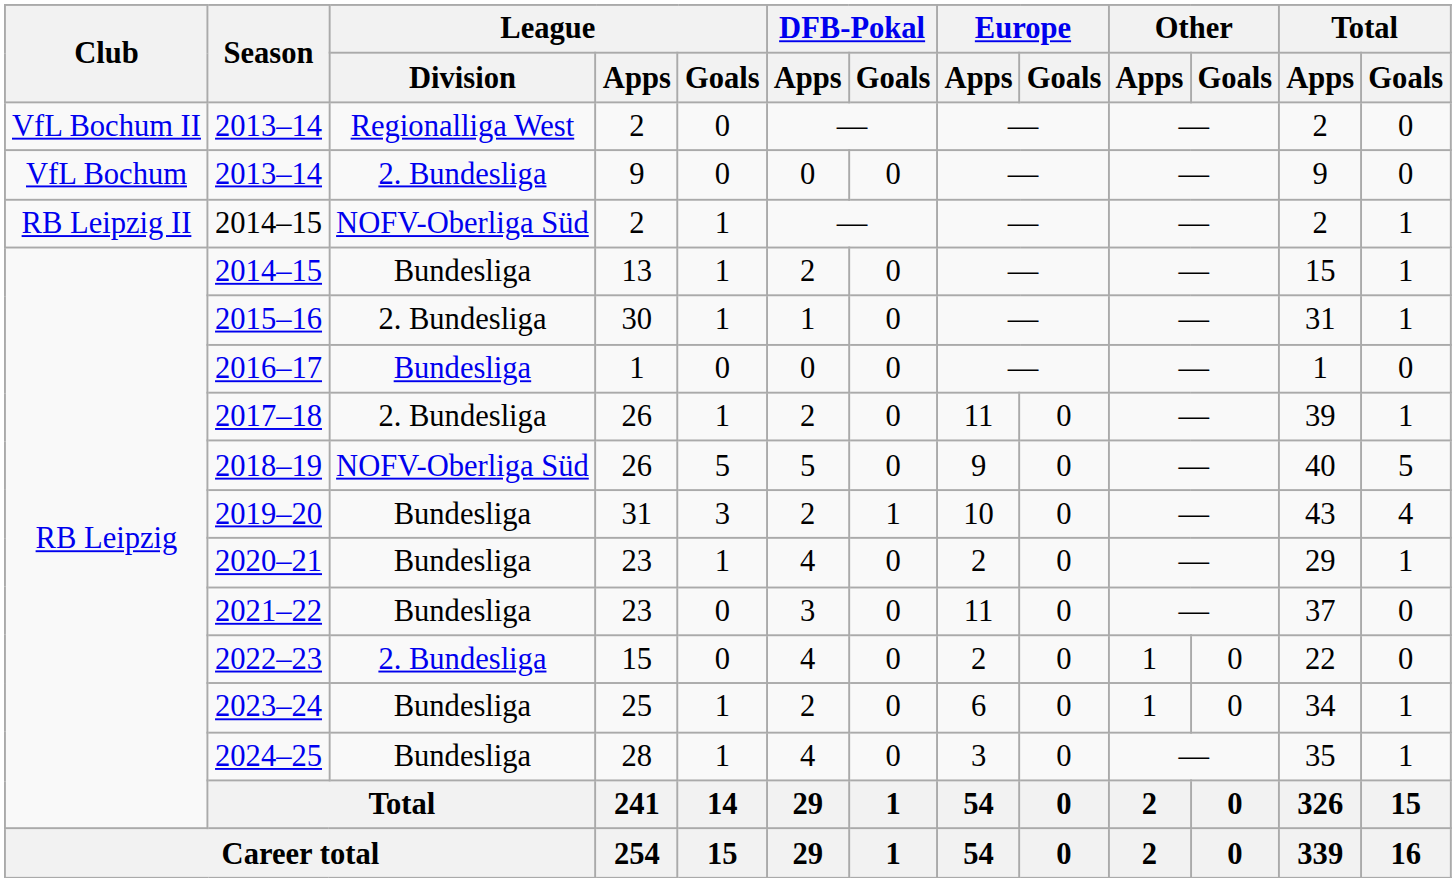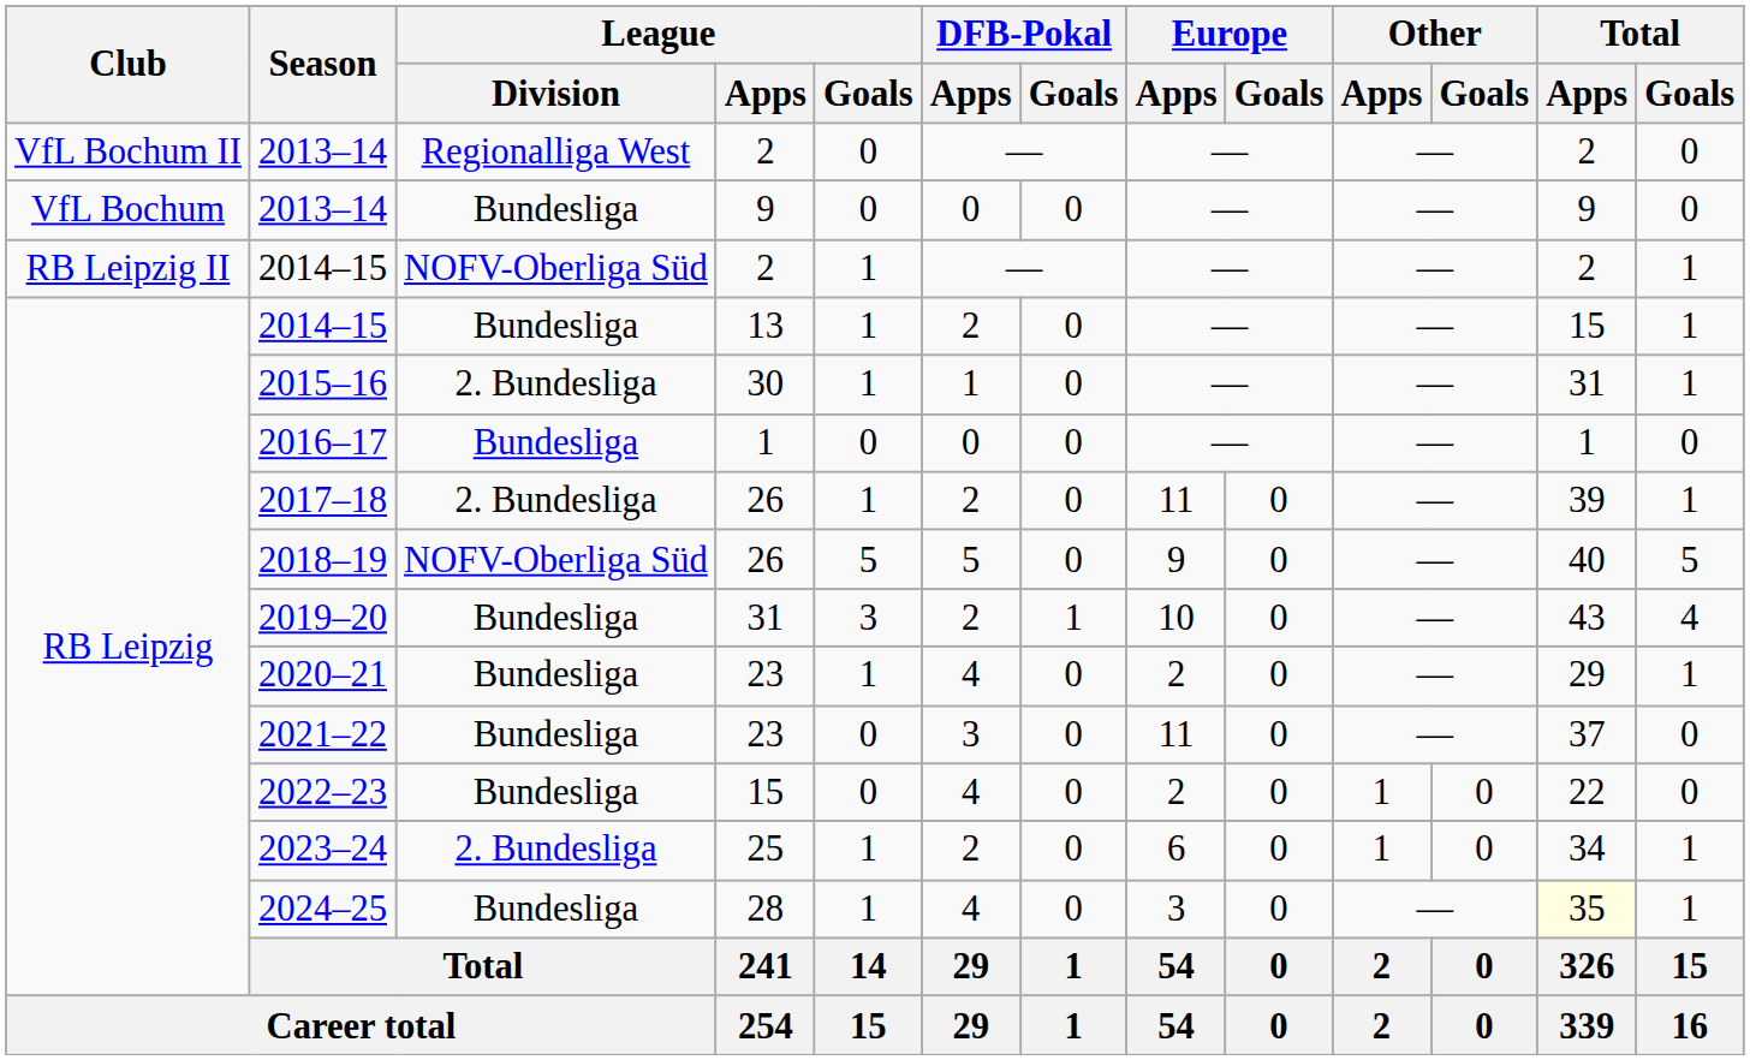2013–14 / 9 | League / Division: 2. Bundesliga -> Bundesliga
2022–23 | League / Division: 2. Bundesliga -> Bundesliga
2023–24 | League / Division: Bundesliga -> 2. Bundesliga
2024–25 | Total / Apps: no background -> lightyellow background
